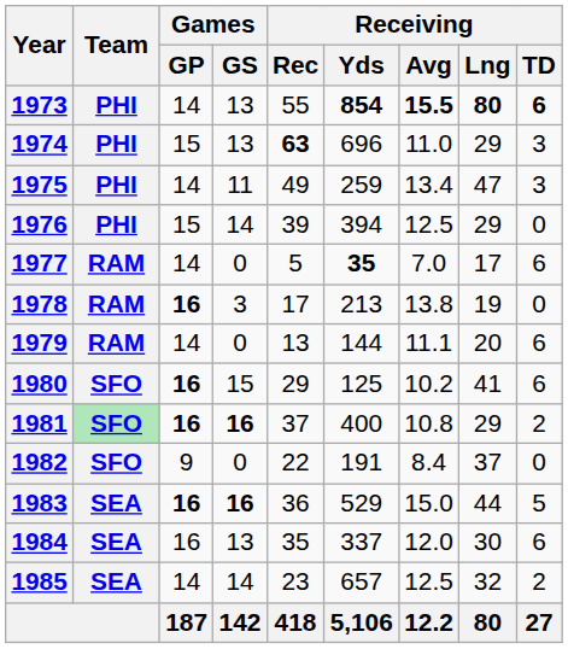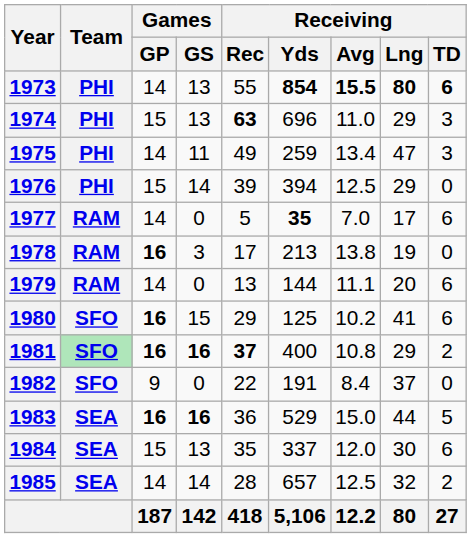1981 | Receiving / Rec: normal -> bold
1984 | Games / GP: 16 -> 15
1985 | Receiving / Rec: 23 -> 28
